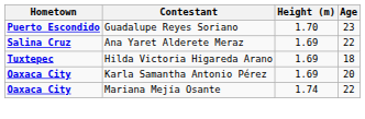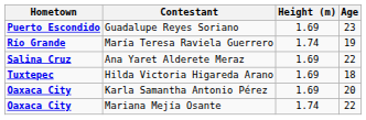Guadalupe Reyes Soriano | Height (m): 1.70 -> 1.69
+ row: Río Grande | María Teresa Raviela Guerrero | 1.74 | 19
